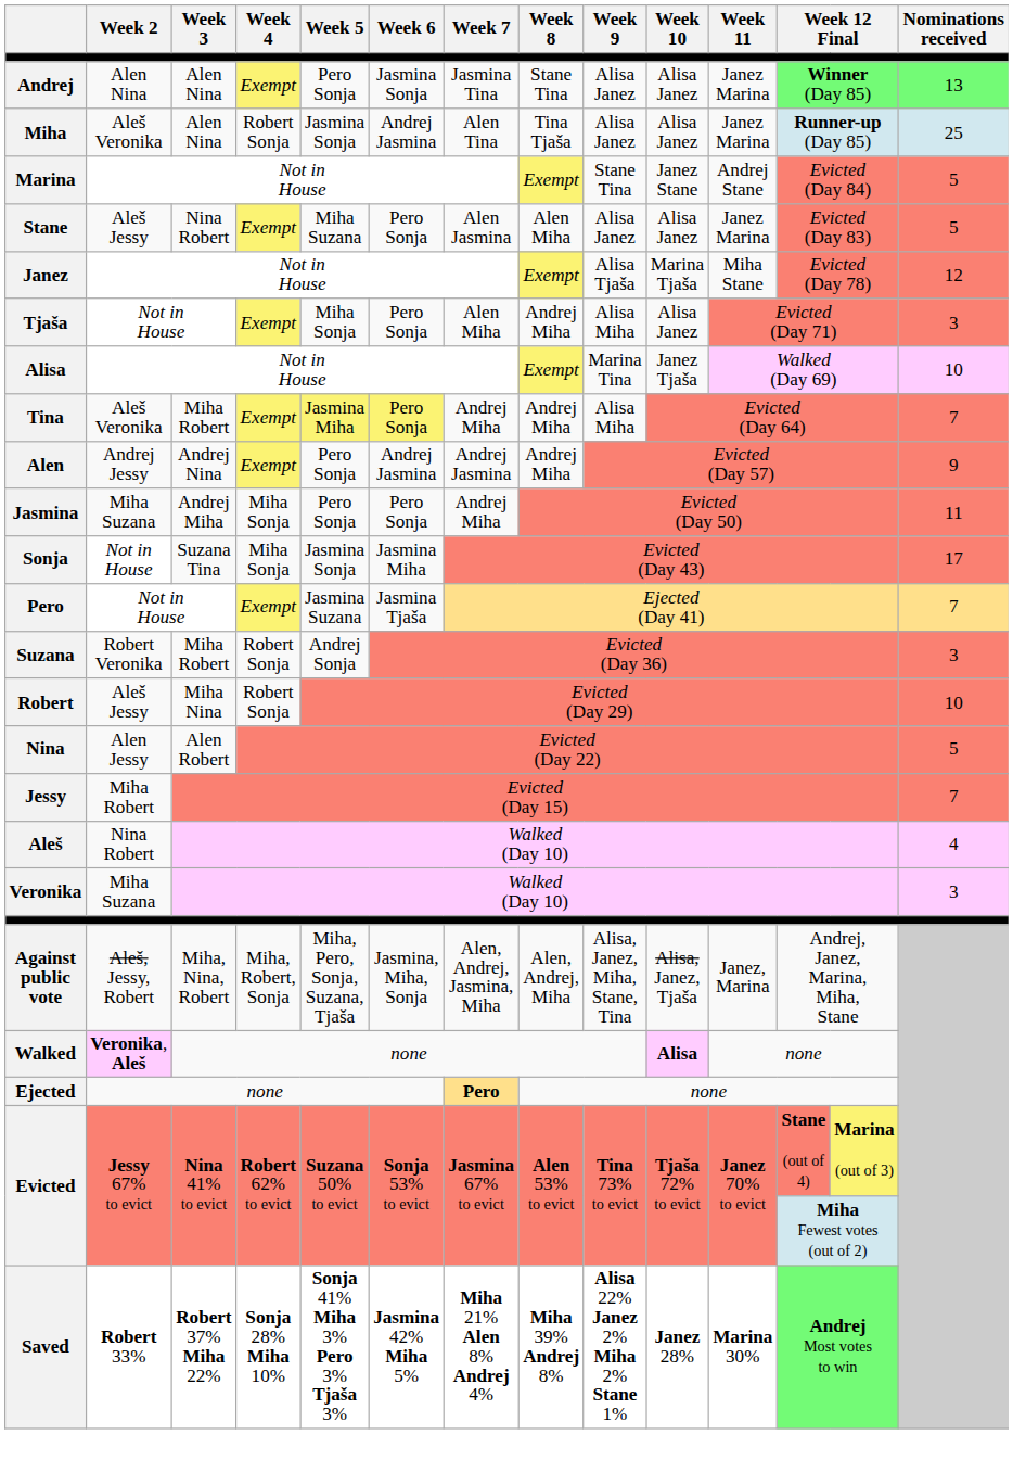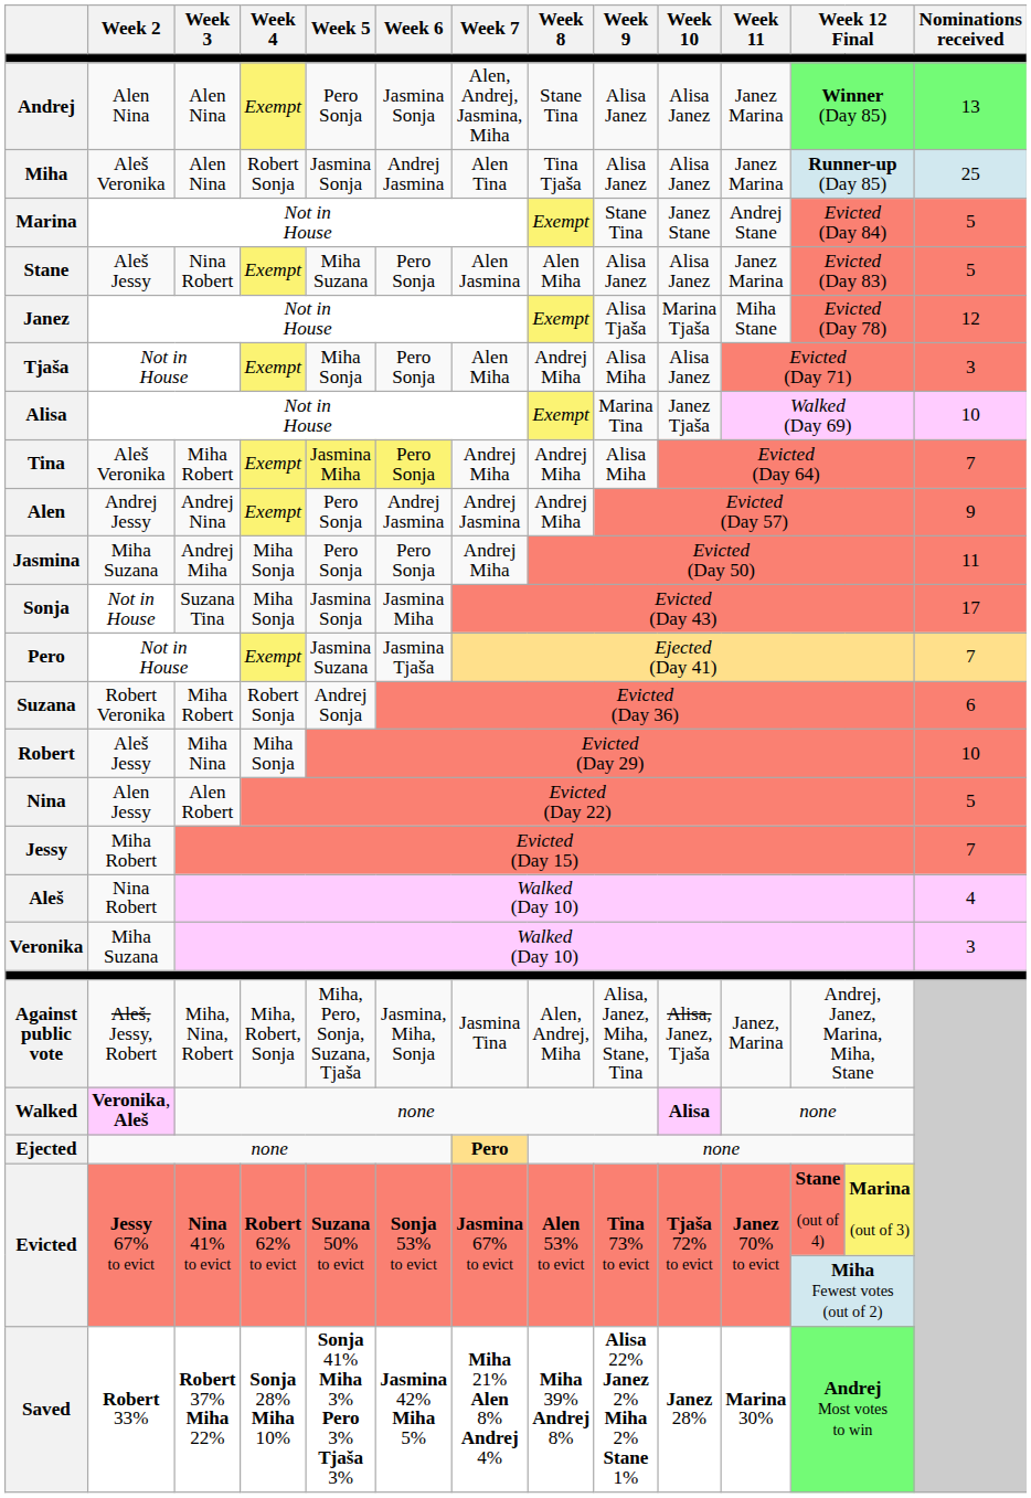Andrej | Week 7: Jasmina Tina -> Alen, Andrej, Jasmina, Miha
Suzana | Nominations received: 3 -> 6
Robert | Week 4: Robert Sonja -> Miha Sonja
Against public vote | Week 7: Alen, Andrej, Jasmina, Miha -> Jasmina Tina
